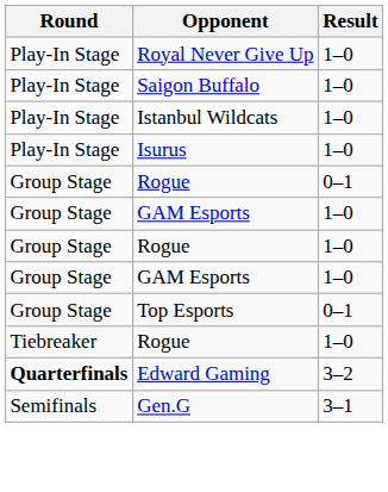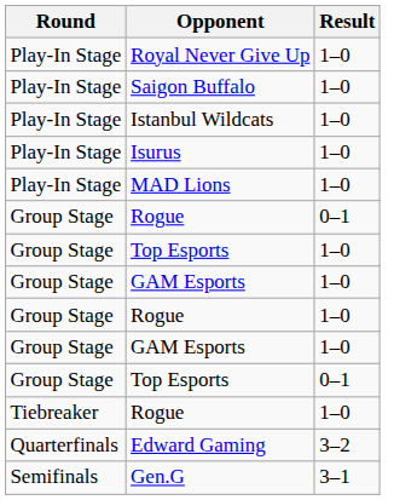+ row: Play-In Stage | MAD Lions | 1–0
+ row: Group Stage | Top Esports | 1–0
Edward Gaming | Round: bold -> normal
